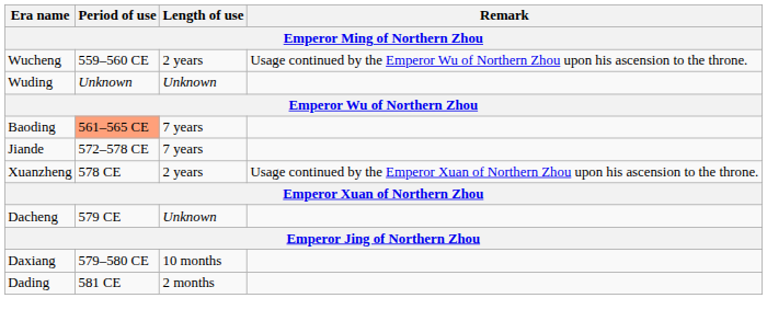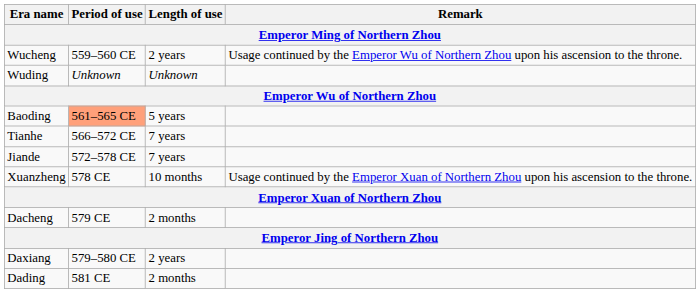Baoding | Length of use: 7 years -> 5 years
+ row: Tianhe | 566–572 CE | 7 years
Xuanzheng | Length of use: 2 years -> 10 months
Dacheng | Length of use: Unknown -> 2 months
Daxiang | Length of use: 10 months -> 2 years
